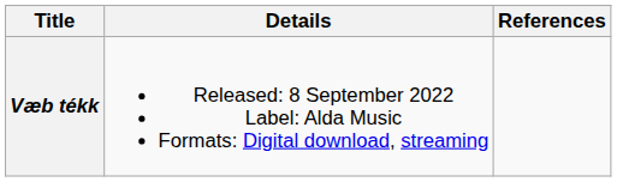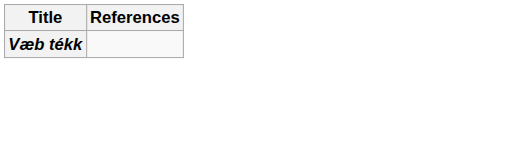- column: Details | Released: 8 September 2022 Label: Alda Music Formats: Digital download, streaming
